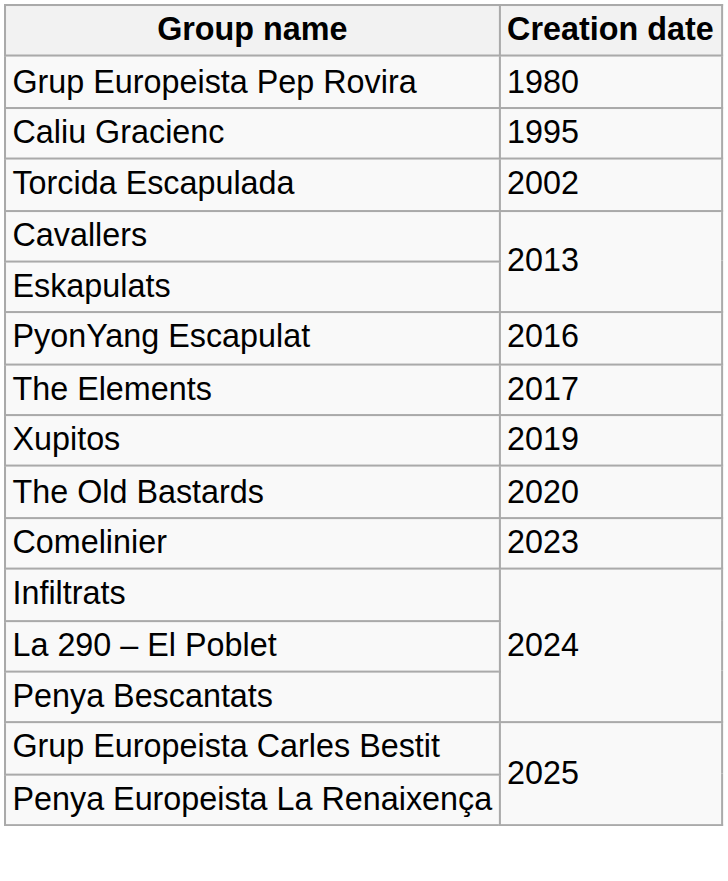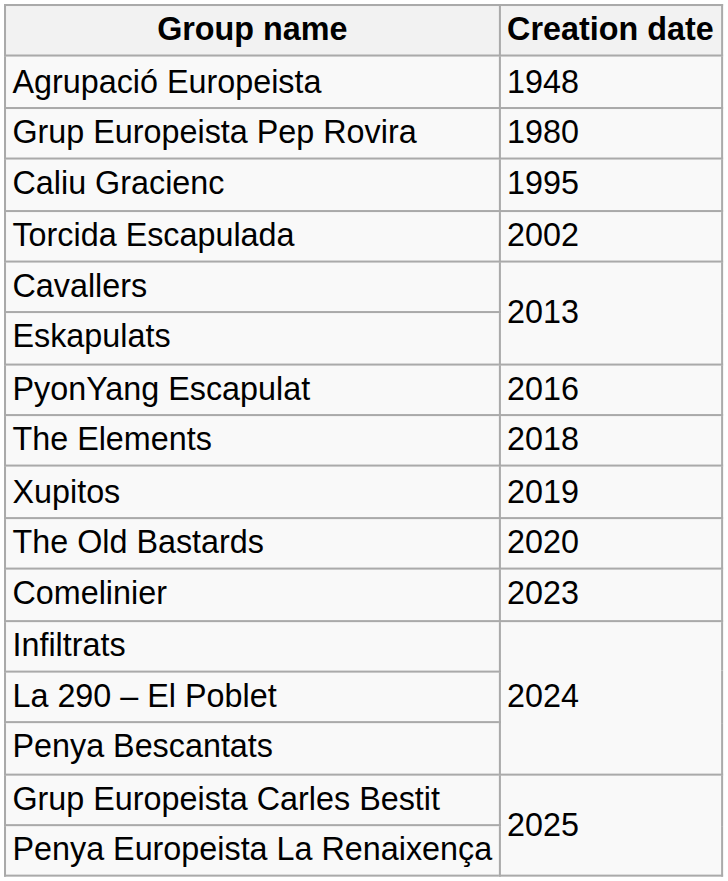+ row: Agrupació Europeista | 1948
The Elements | Creation date: 2017 -> 2018
